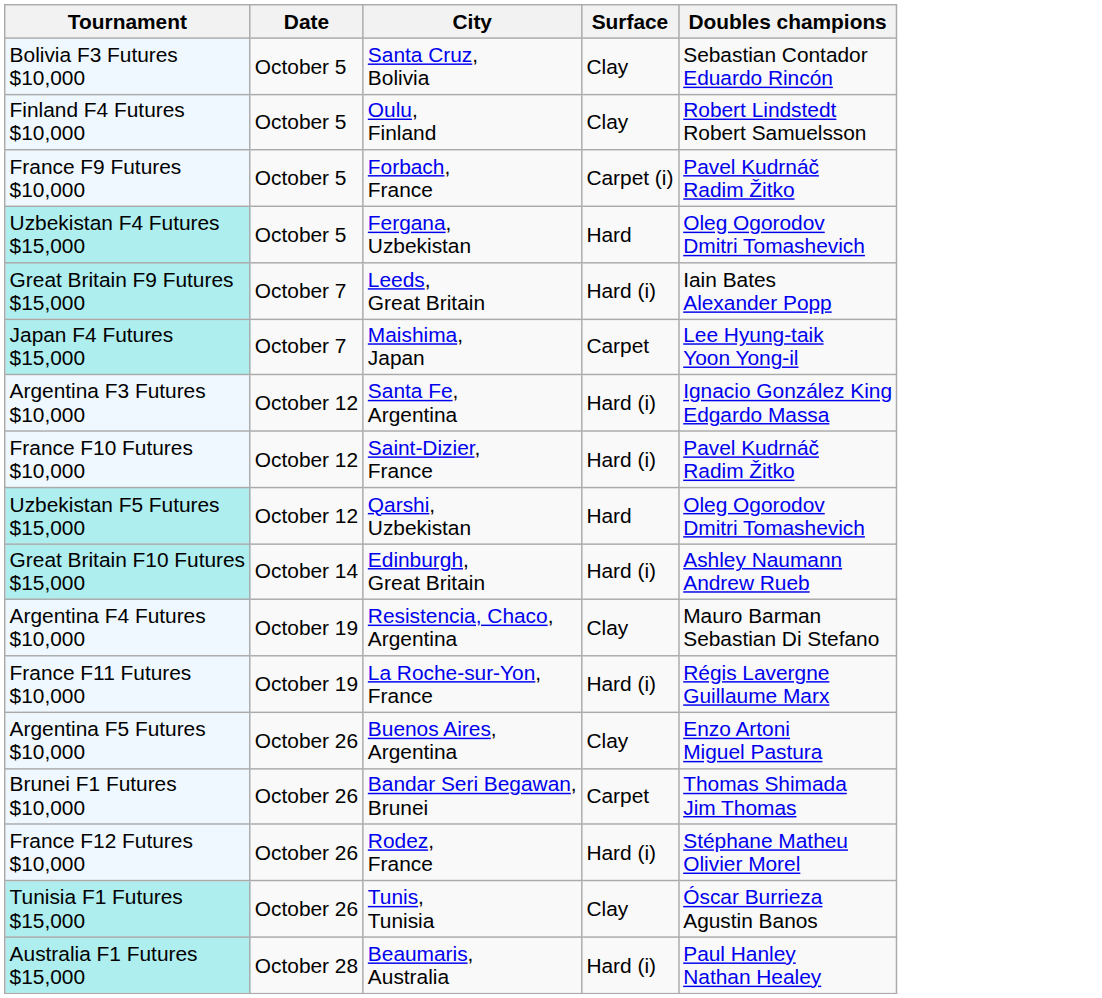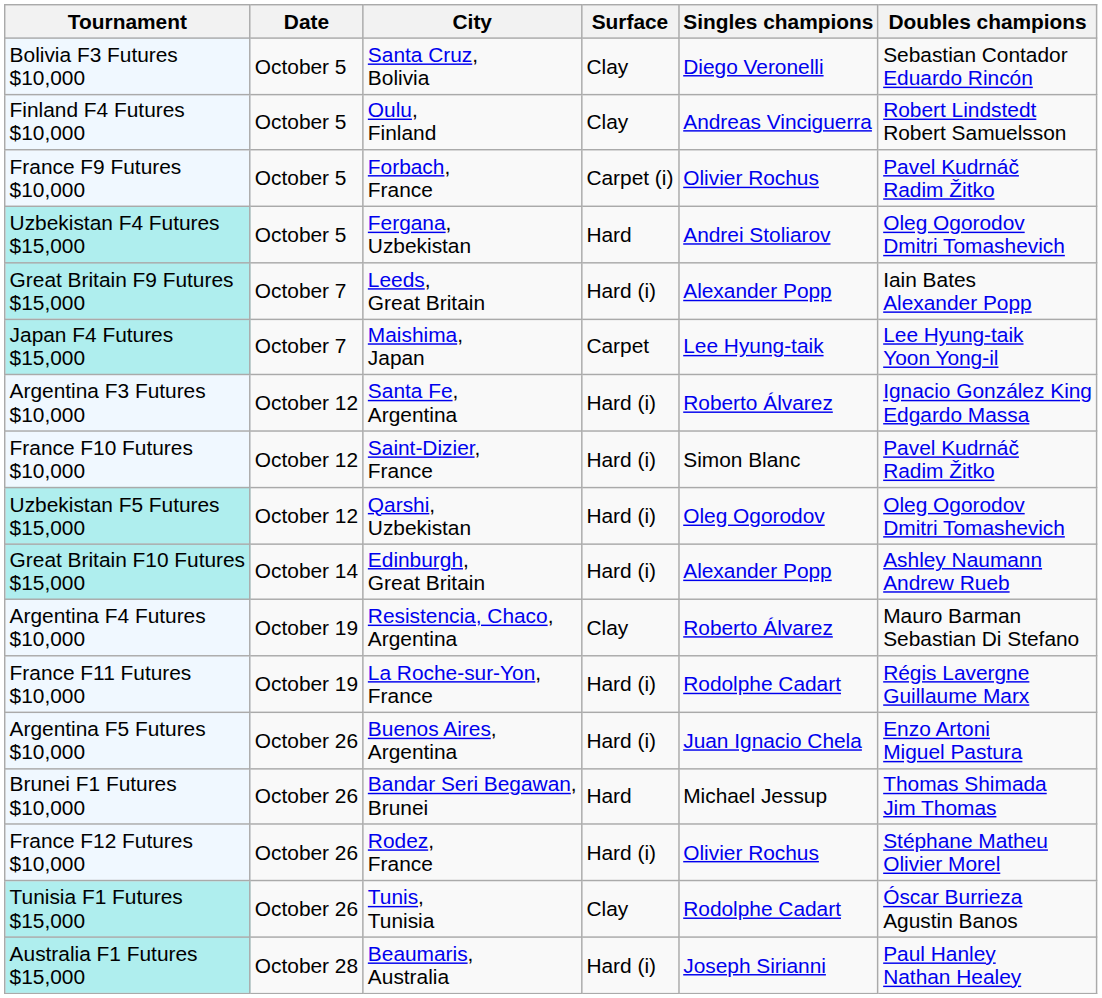+ column: Singles champions | Diego Veronelli | Andreas Vinciguerra | Olivier Rochus | Andrei Stoliarov | Alexander Popp | Lee Hyung-taik | Roberto Álvarez | Simon Blanc | Oleg Ogorodov | Alexander Popp | Roberto Álvarez | Rodolphe Cadart | Juan Ignacio Chela | Michael Jessup | Olivier Rochus | Rodolphe Cadart | Joseph Sirianni
Uzbekistan F5 Futures $15,000 | Surface: Hard -> Hard (i)
Argentina F5 Futures $10,000 | Surface: Clay -> Hard (i)
Brunei F1 Futures $10,000 | Surface: Carpet -> Hard
